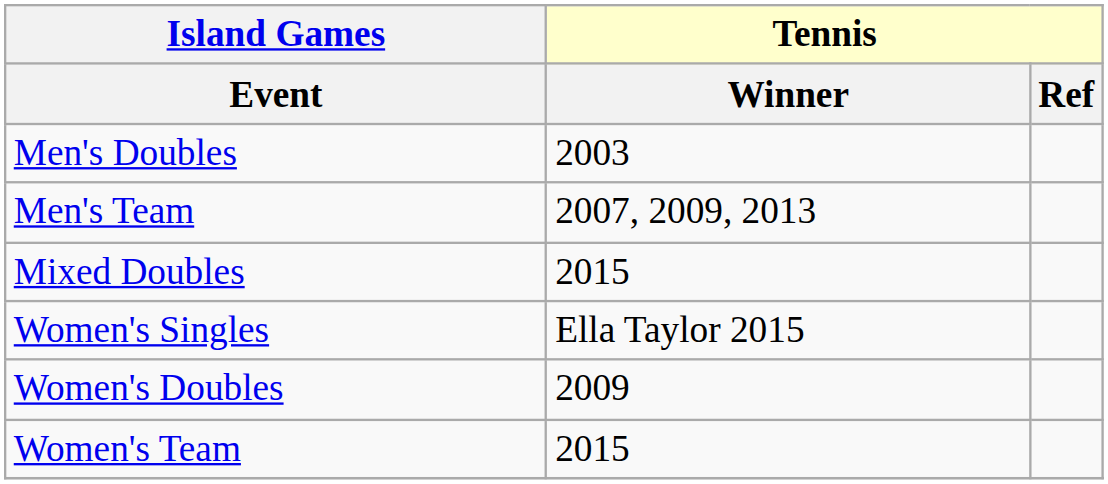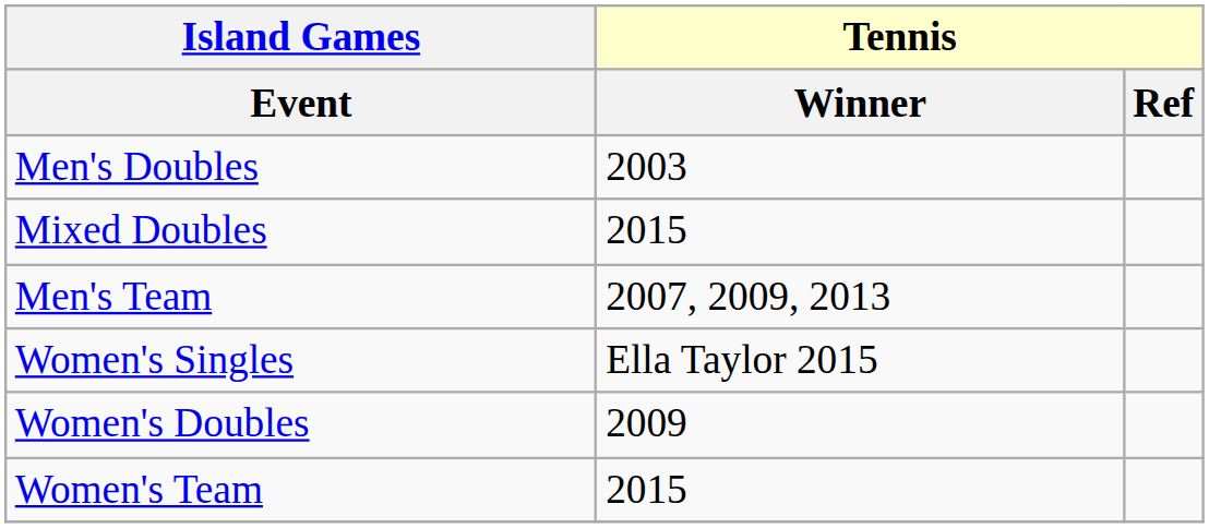rows swapped: Men's Team <-> Mixed Doubles
